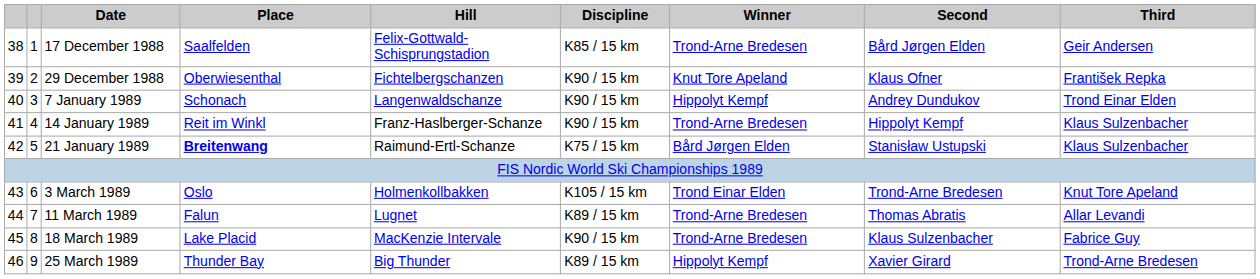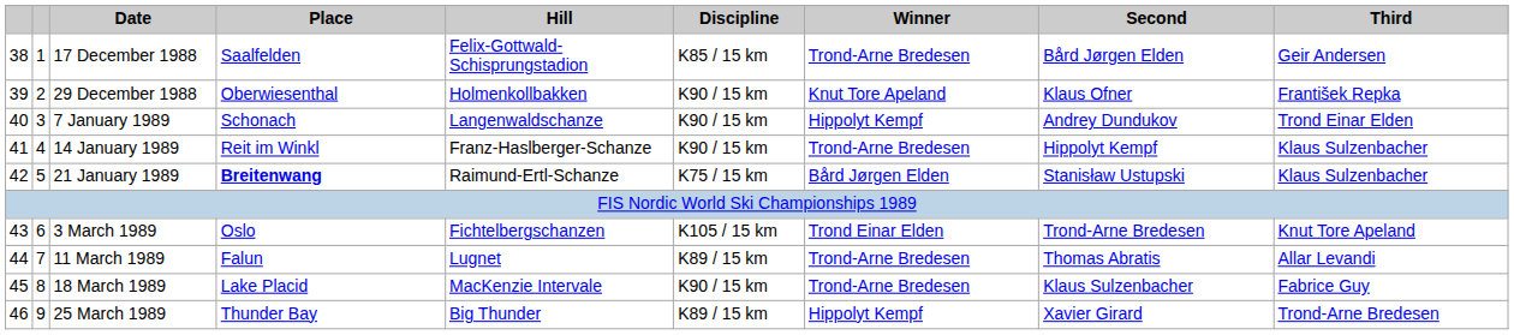29 December 1988 | Hill: Fichtelbergschanzen -> Holmenkollbakken
3 March 1989 | Hill: Holmenkollbakken -> Fichtelbergschanzen
